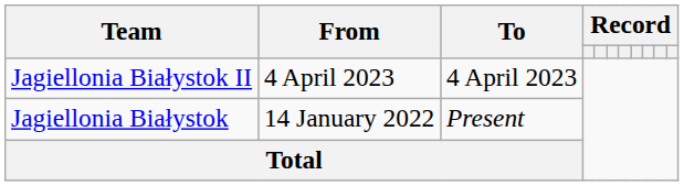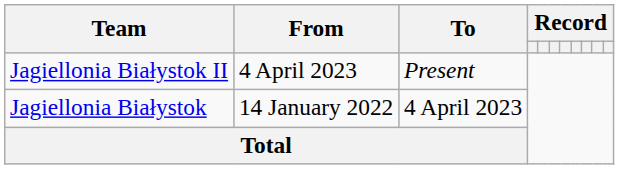Jagiellonia Białystok II | To: 4 April 2023 -> Present
Jagiellonia Białystok | To: Present -> 4 April 2023
